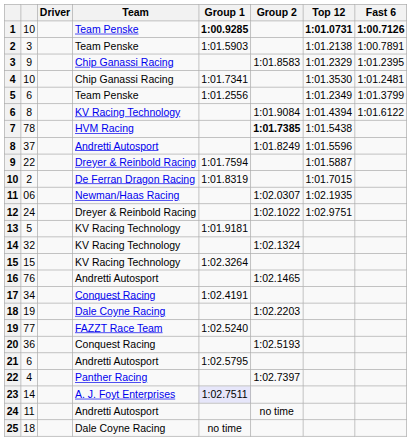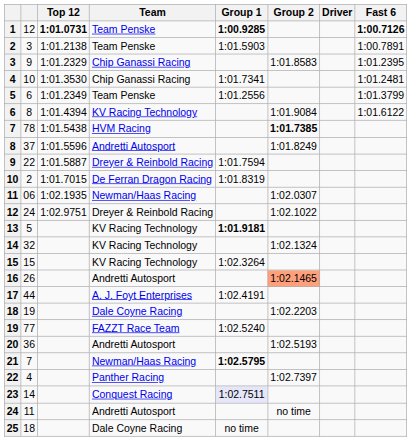columns swapped: Driver <-> Top 12
1 | column 2: 10 -> 12
13 | Group 1: normal -> bold
16 | column 2: 76 -> 26
16 | Group 2: no background -> lightsalmon background
17 | column 2: 34 -> 44
17 | Team: Conquest Racing -> A. J. Foyt Enterprises
20 | Team: Conquest Racing -> Andretti Autosport
21 | column 2: 6 -> 7
21 | Team: Andretti Autosport -> Newman/Haas Racing
21 | Group 1: normal -> bold
23 | Team: A. J. Foyt Enterprises -> Conquest Racing
